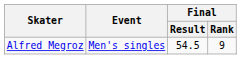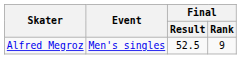Alfred Megroz | Final / Result: 54.5 -> 52.5
